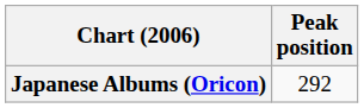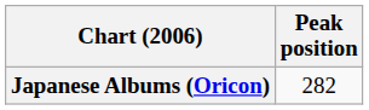Japanese Albums (Oricon) | Peak position: 292 -> 282
